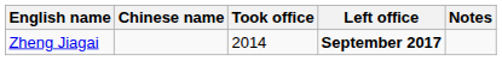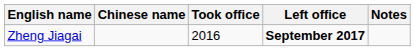Zheng Jiagai | Took office: 2014 -> 2016
